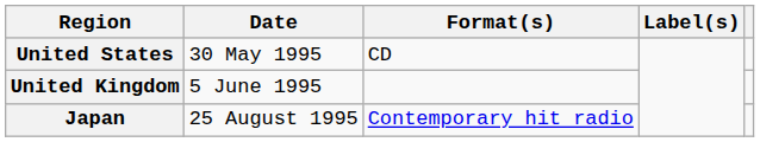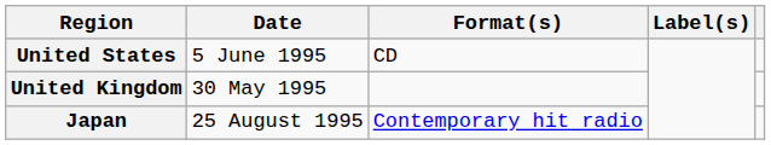United States | Date: 30 May 1995 -> 5 June 1995
United Kingdom | Date: 5 June 1995 -> 30 May 1995
